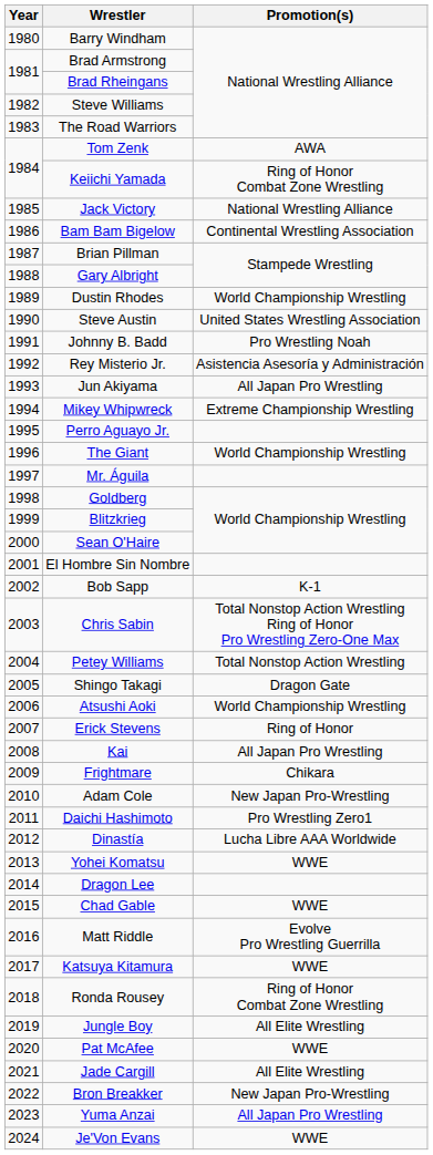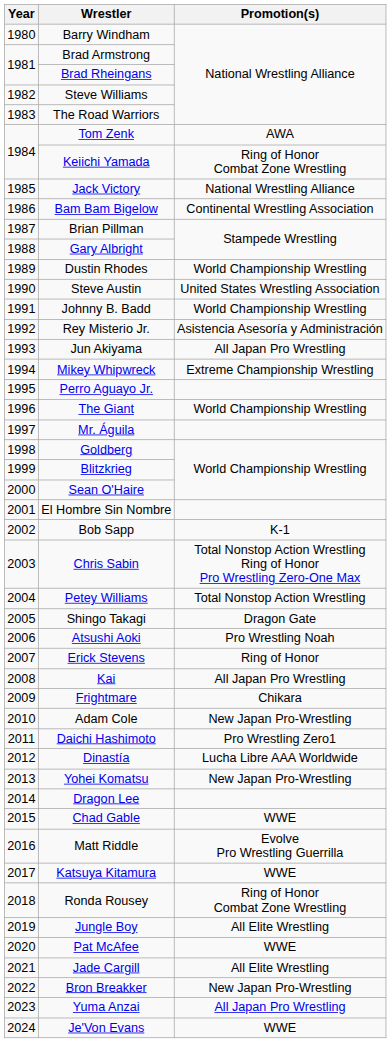Johnny B. Badd | Promotion(s): Pro Wrestling Noah -> World Championship Wrestling
Atsushi Aoki | Promotion(s): World Championship Wrestling -> Pro Wrestling Noah
Yohei Komatsu | Promotion(s): WWE -> New Japan Pro-Wrestling
